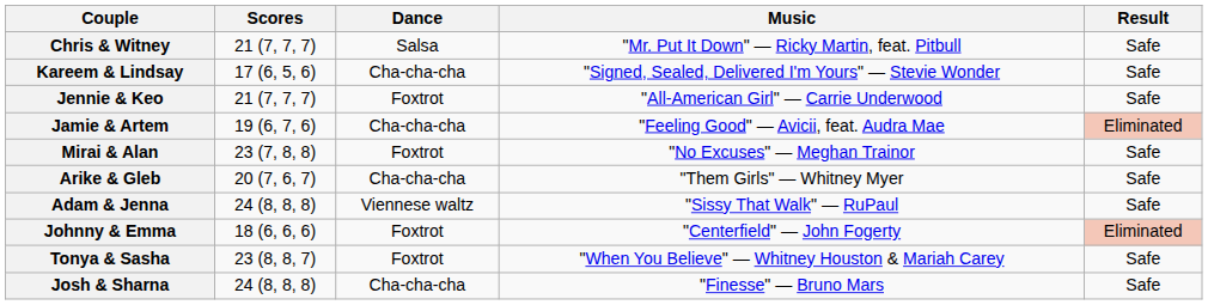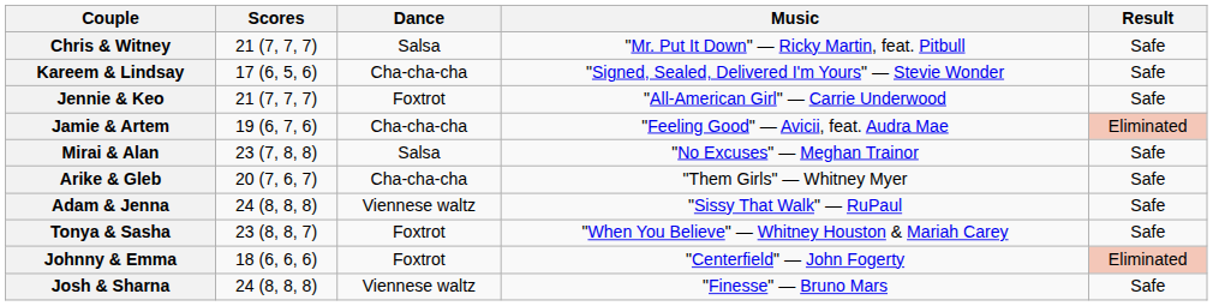Mirai & Alan | Dance: Foxtrot -> Salsa
rows swapped: Johnny & Emma <-> Tonya & Sasha
Josh & Sharna | Dance: Cha-cha-cha -> Viennese waltz
